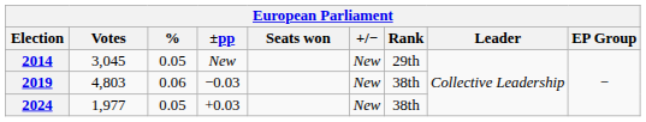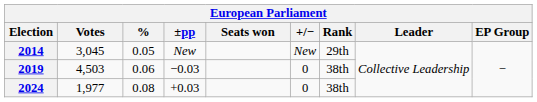2019 | Votes: 4,803 -> 4,503
2019 | +/−: New -> 0
2024 | %: 0.05 -> 0.08
2024 | +/−: New -> 0
